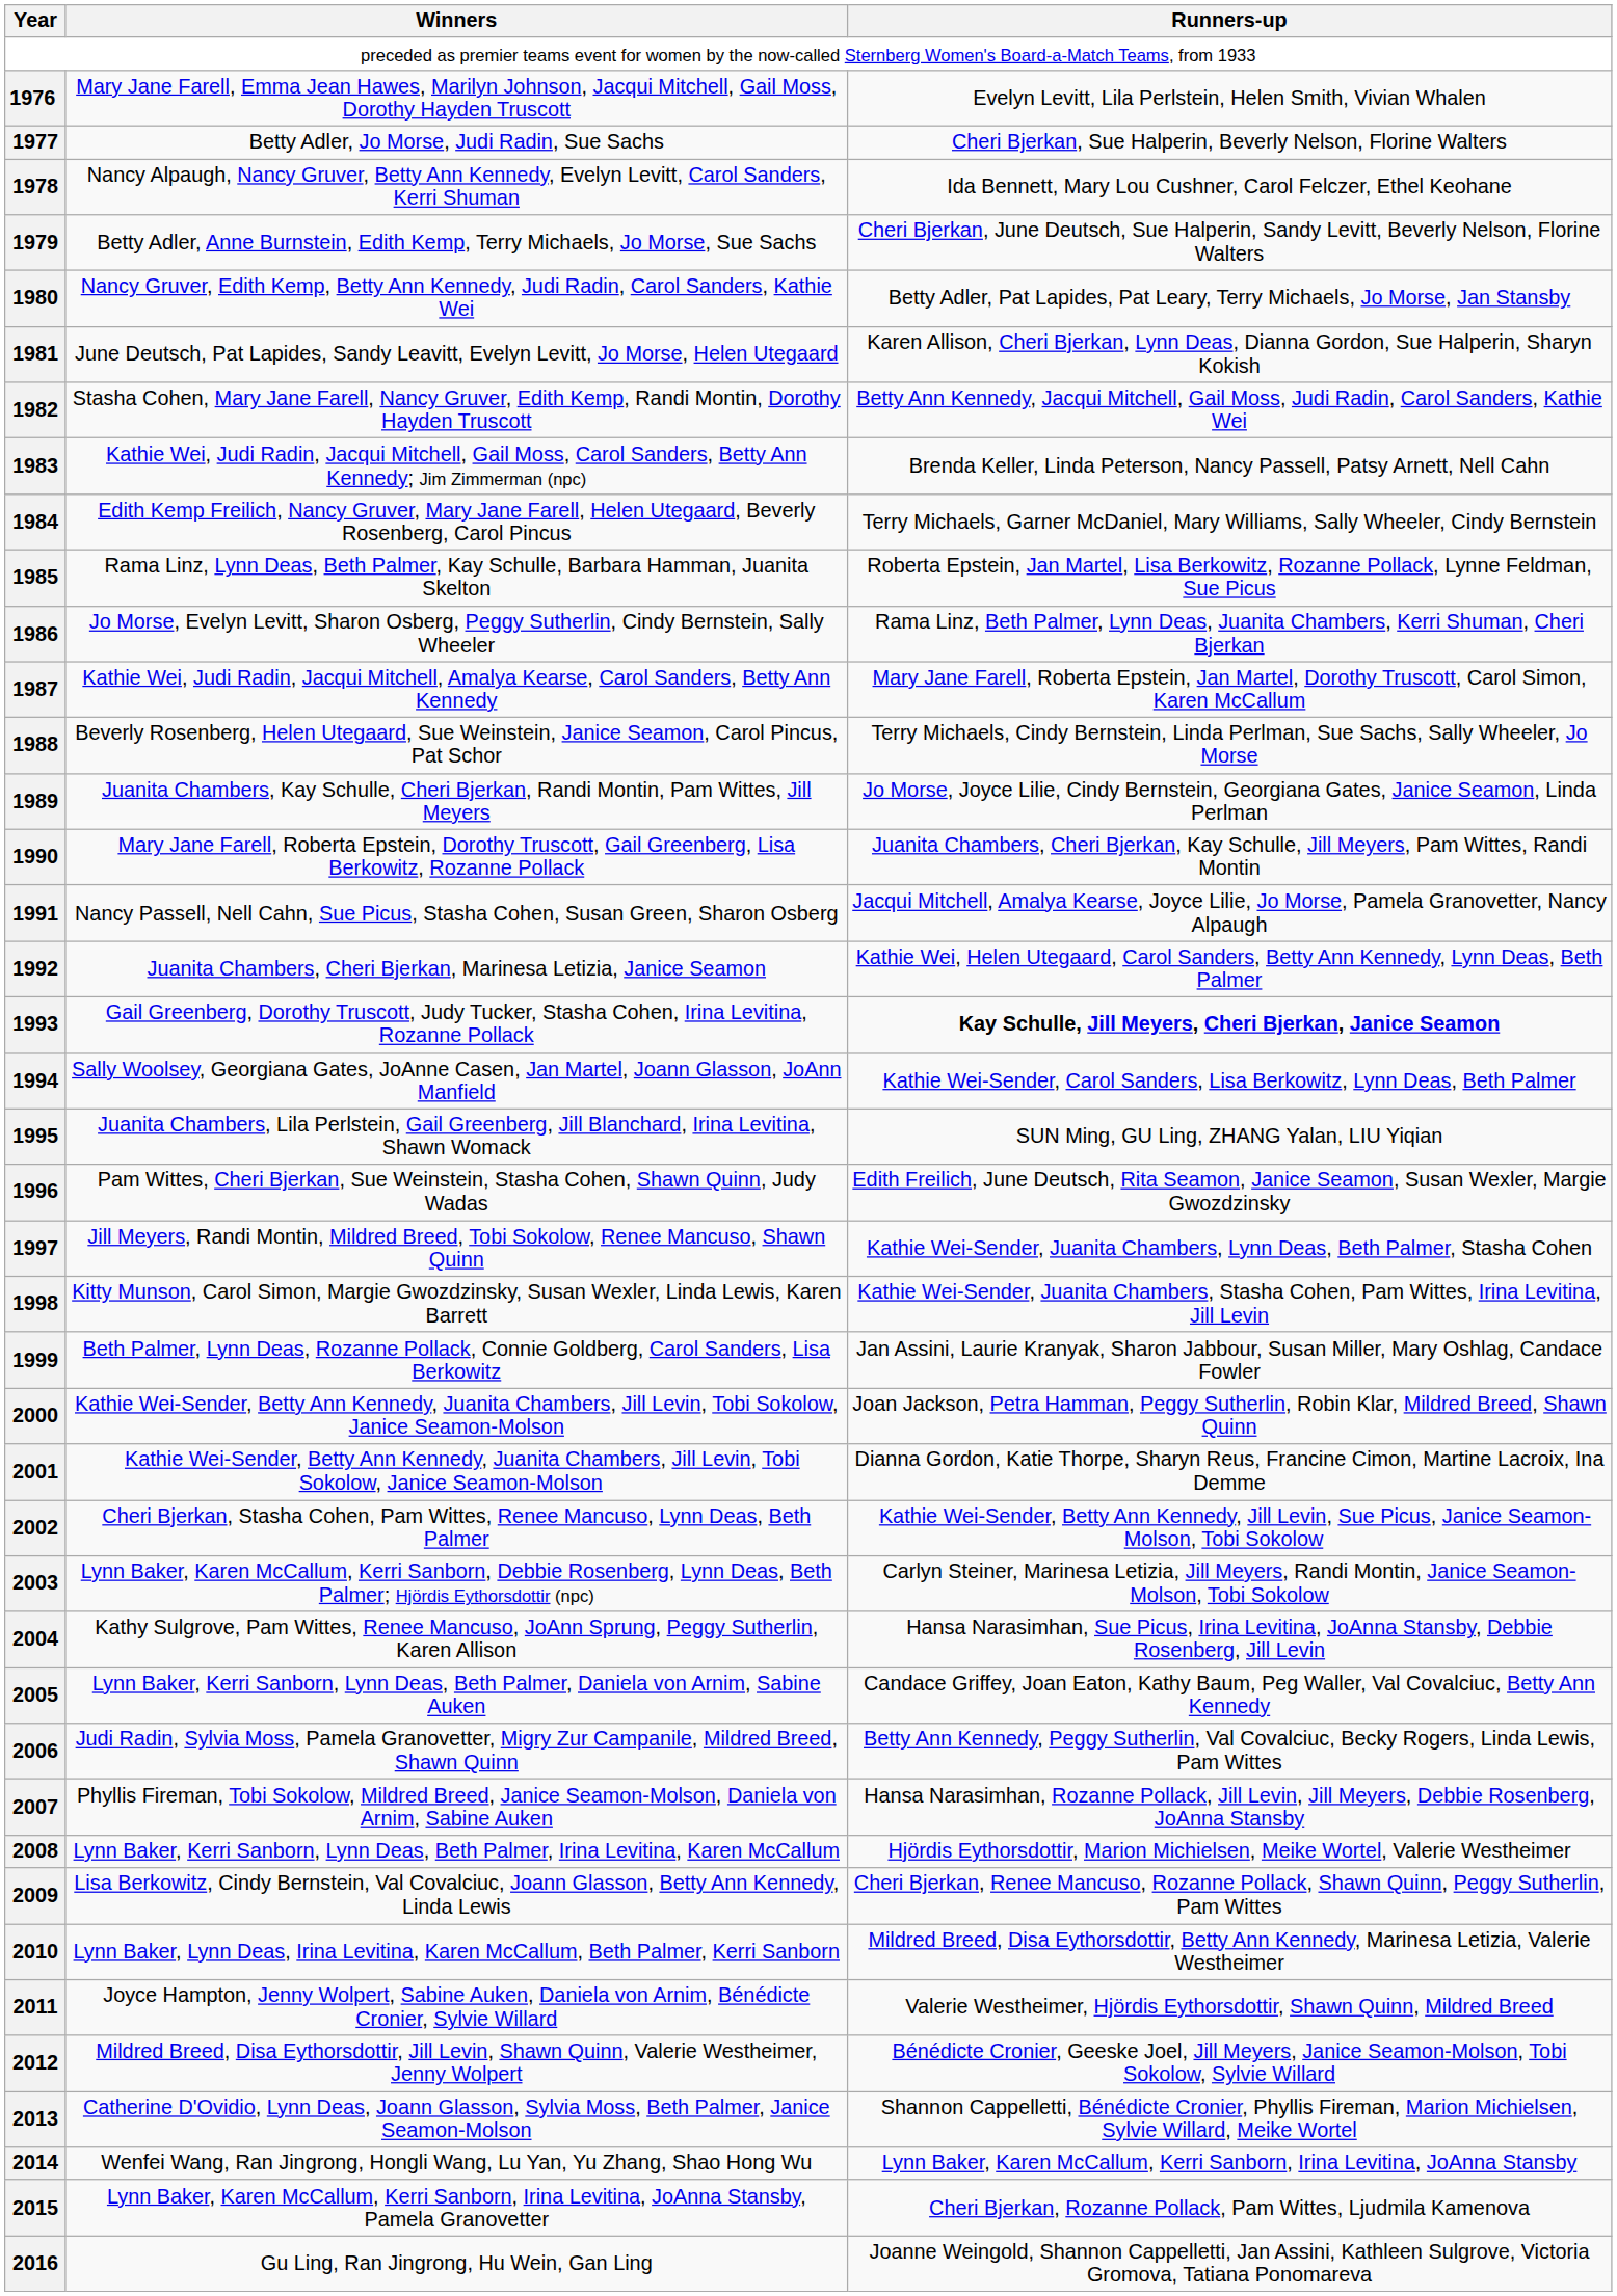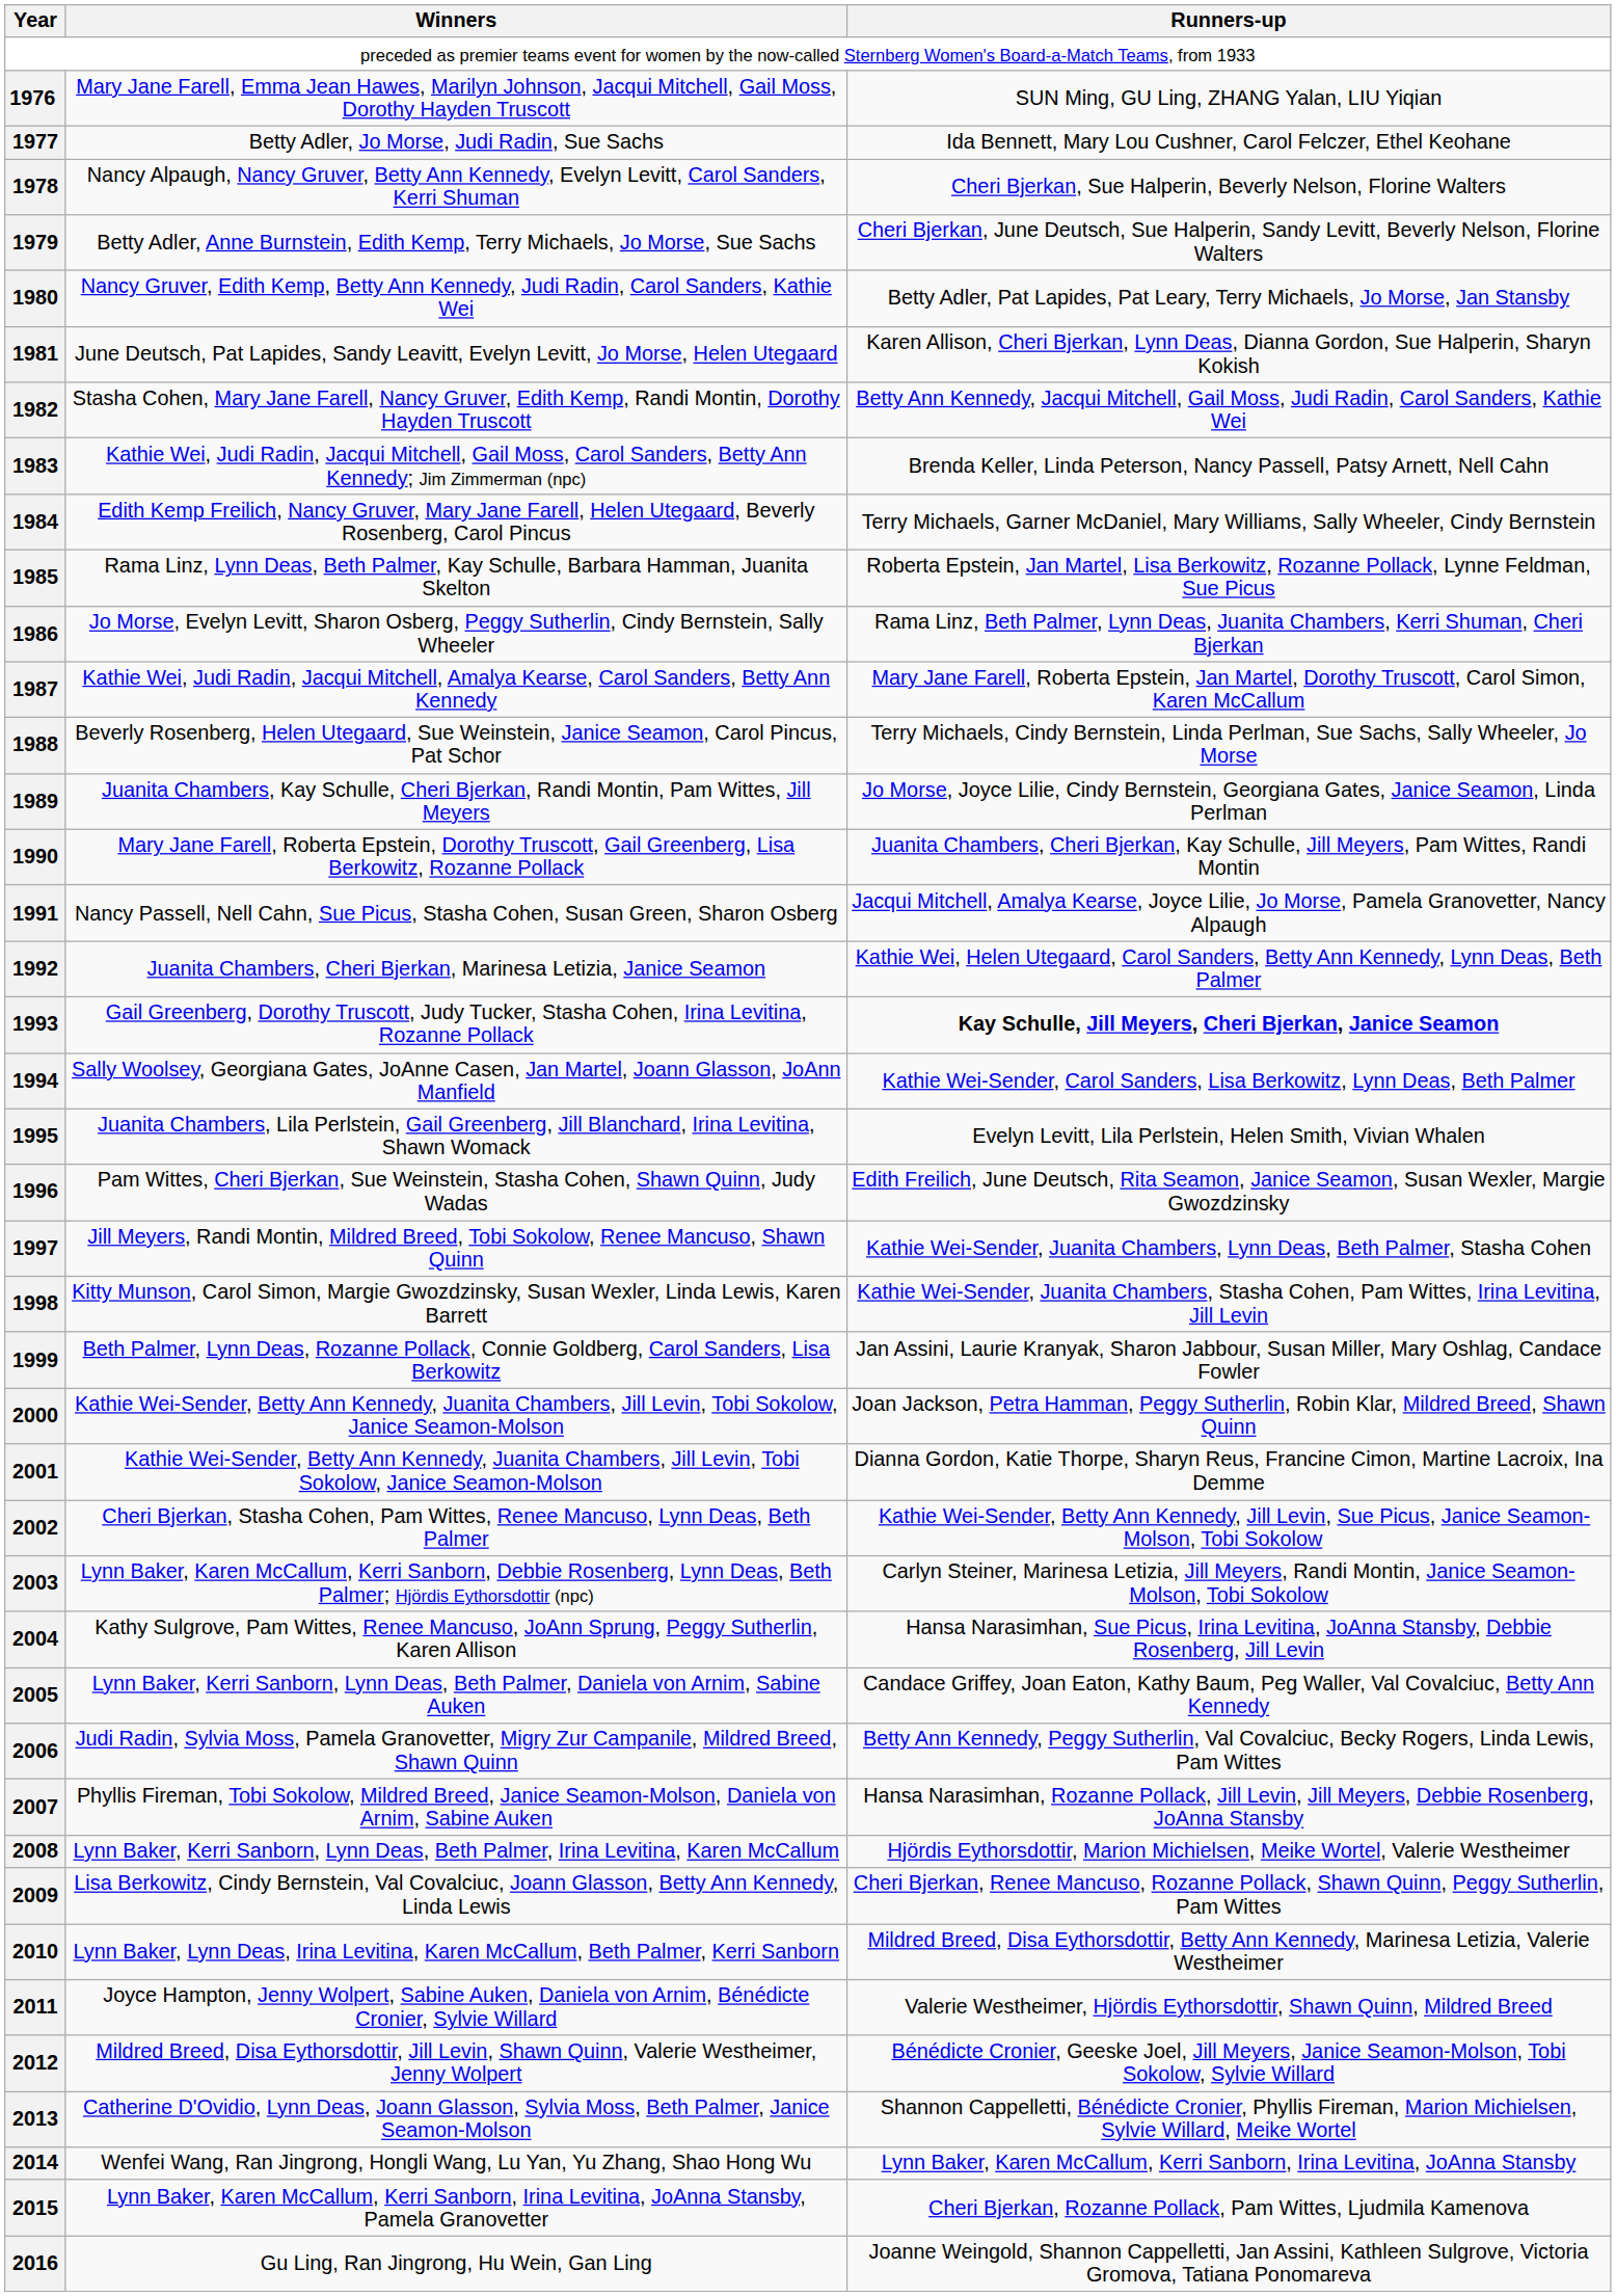1976 | Runners-up: Evelyn Levitt, Lila Perlstein, Helen Smith, Vivian Whalen -> SUN Ming, GU Ling, ZHANG Yalan, LIU Yiqian
1977 | Runners-up: Cheri Bjerkan, Sue Halperin, Beverly Nelson, Florine Walters -> Ida Bennett, Mary Lou Cushner, Carol Felczer, Ethel Keohane
1978 | Runners-up: Ida Bennett, Mary Lou Cushner, Carol Felczer, Ethel Keohane -> Cheri Bjerkan, Sue Halperin, Beverly Nelson, Florine Walters
1995 | Runners-up: SUN Ming, GU Ling, ZHANG Yalan, LIU Yiqian -> Evelyn Levitt, Lila Perlstein, Helen Smith, Vivian Whalen
